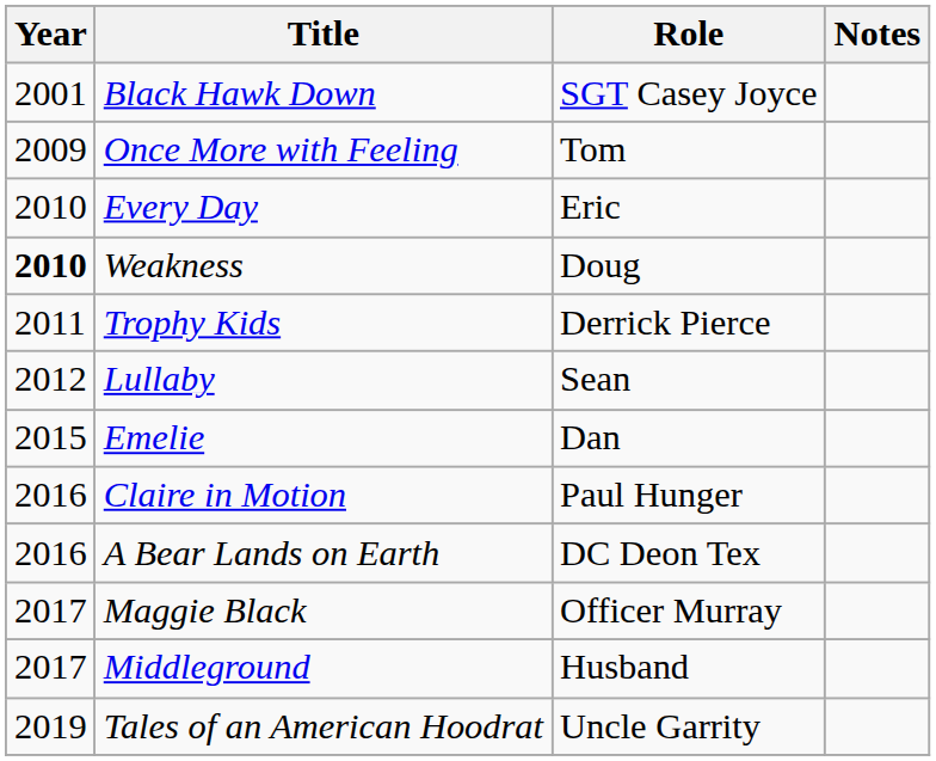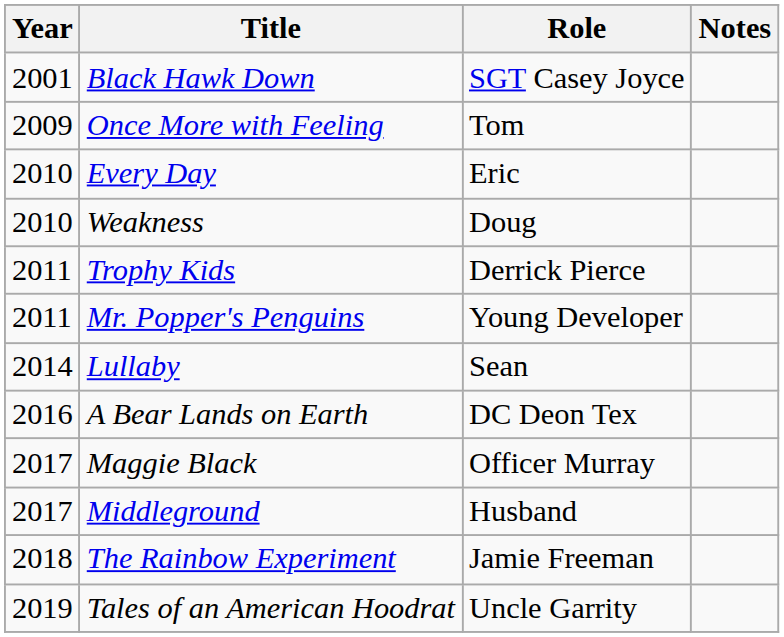Weakness | Year: bold -> normal
+ row: 2011 | Mr. Popper's Penguins | Young Developer
Lullaby | Year: 2012 -> 2014
- row: 2015 | Emelie | Dan
- row: 2016 | Claire in Motion | Paul Hunger
+ row: 2018 | The Rainbow Experiment | Jamie Freeman
